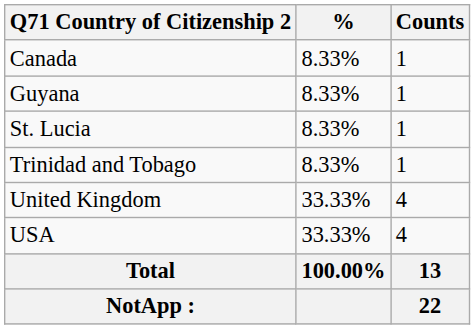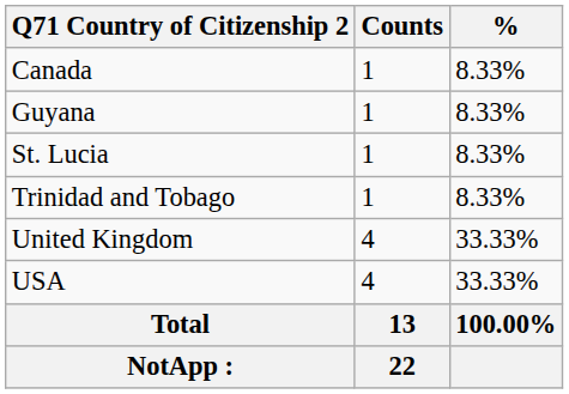columns swapped: Counts <-> %
